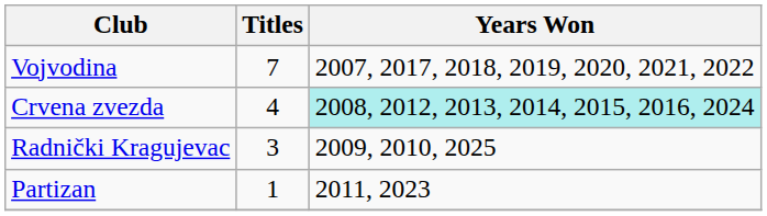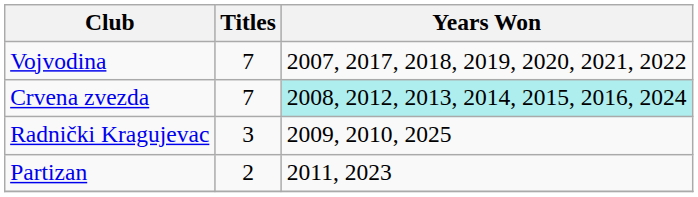Crvena zvezda | Titles: 4 -> 7
Partizan | Titles: 1 -> 2
